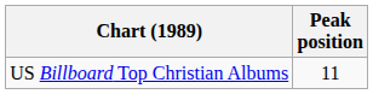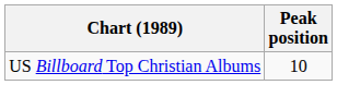US Billboard Top Christian Albums | Peak position: 11 -> 10
